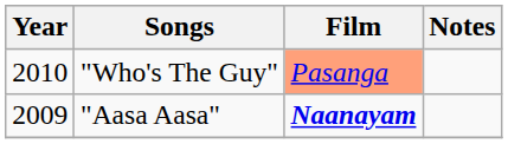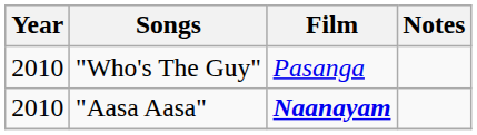"Who's The Guy" | Film: lightsalmon background -> no background
"Aasa Aasa" | Year: 2009 -> 2010
